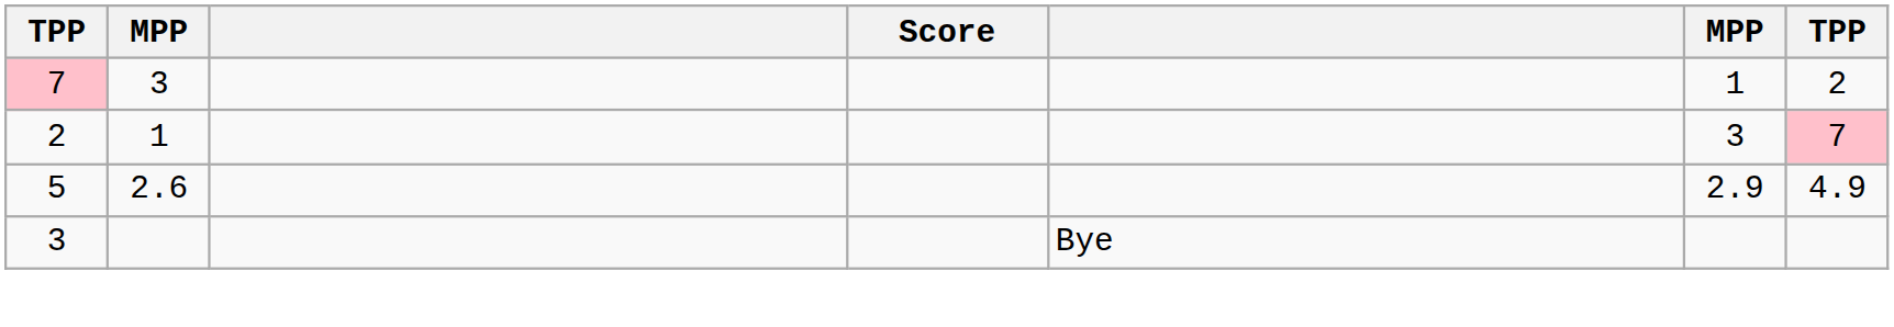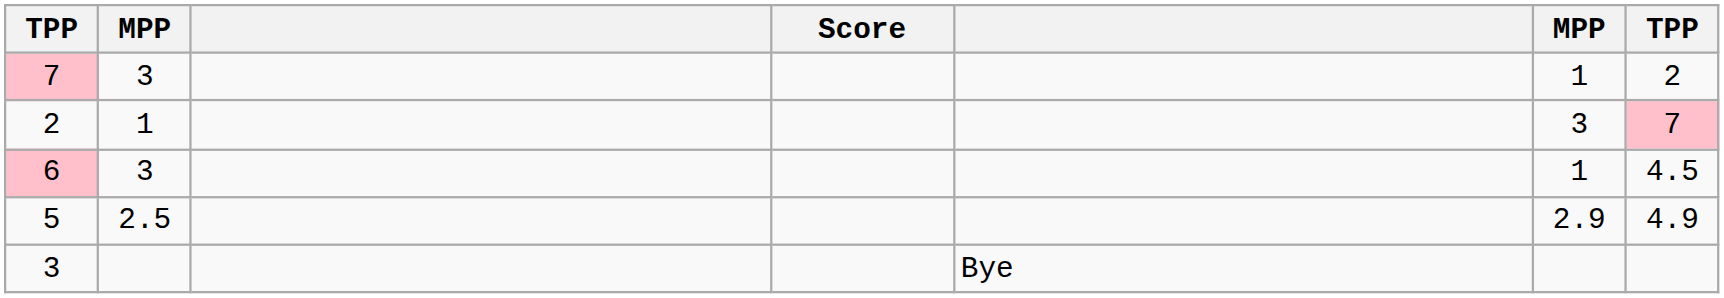+ row: 6 | 3 | 1 | 4.5
5 | column 2: 2.6 -> 2.5
